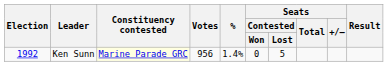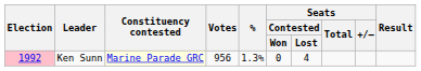Ken Sunn | Election: no background -> pink background
Ken Sunn | %: 1.4% -> 1.3%
Ken Sunn | Seats / Contested / Lost: 5 -> 4
